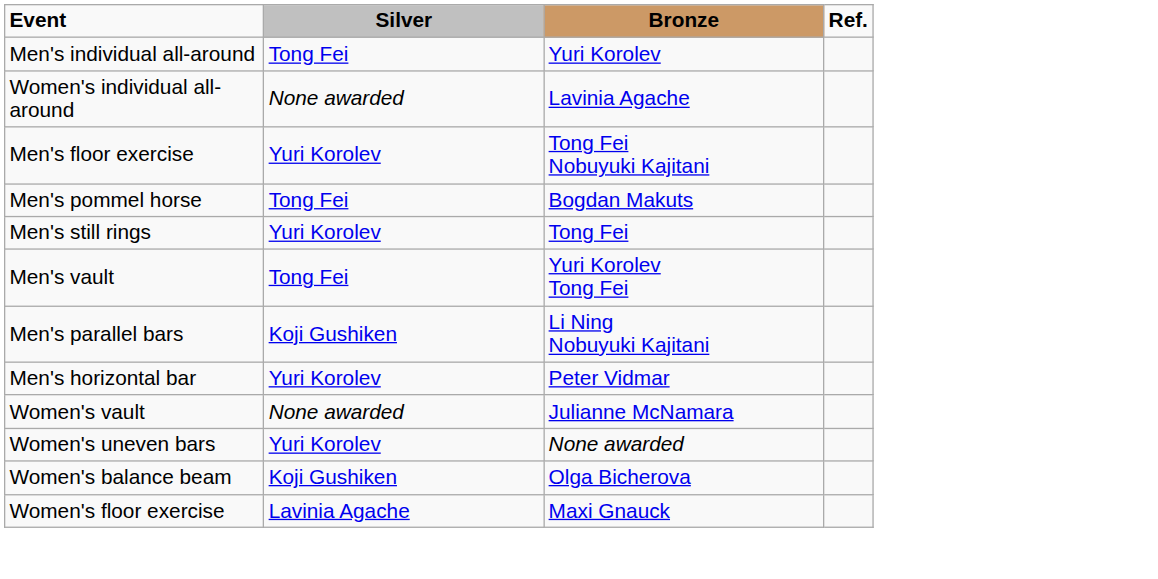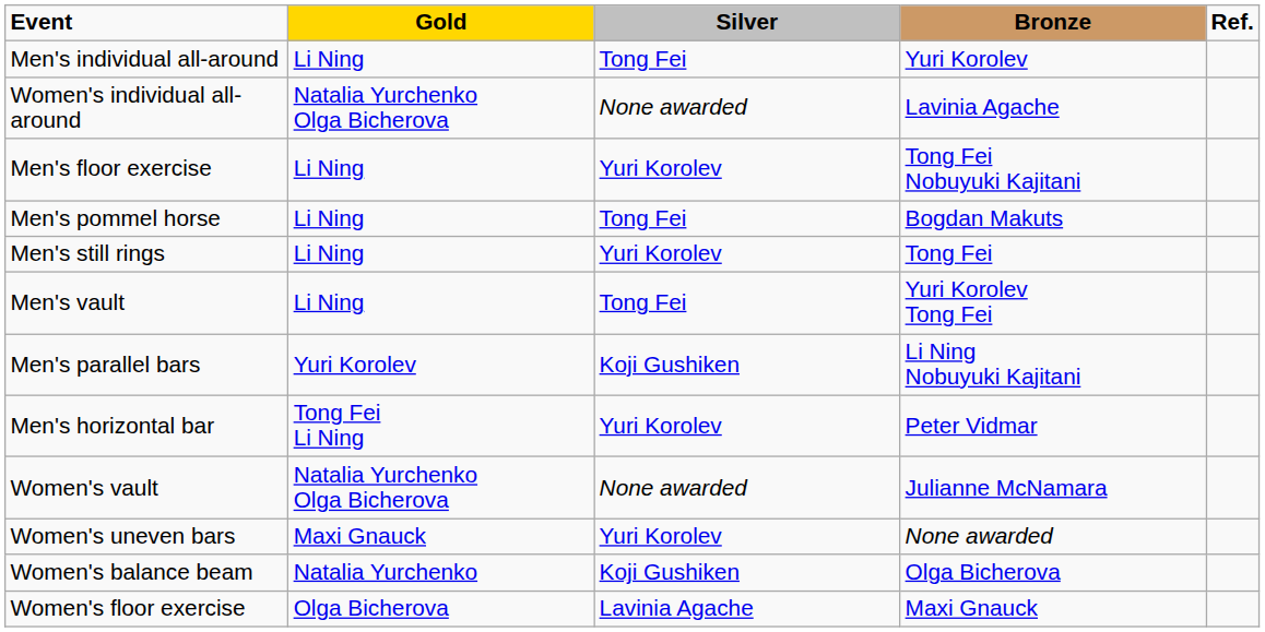+ column: Gold | Li Ning | Natalia Yurchenko Olga Bicherova | Li Ning | Li Ning | Li Ning | Li Ning | Yuri Korolev | Tong Fei Li Ning | Natalia Yurchenko Olga Bicherova | Maxi Gnauck | Natalia Yurchenko | Olga Bicherova
